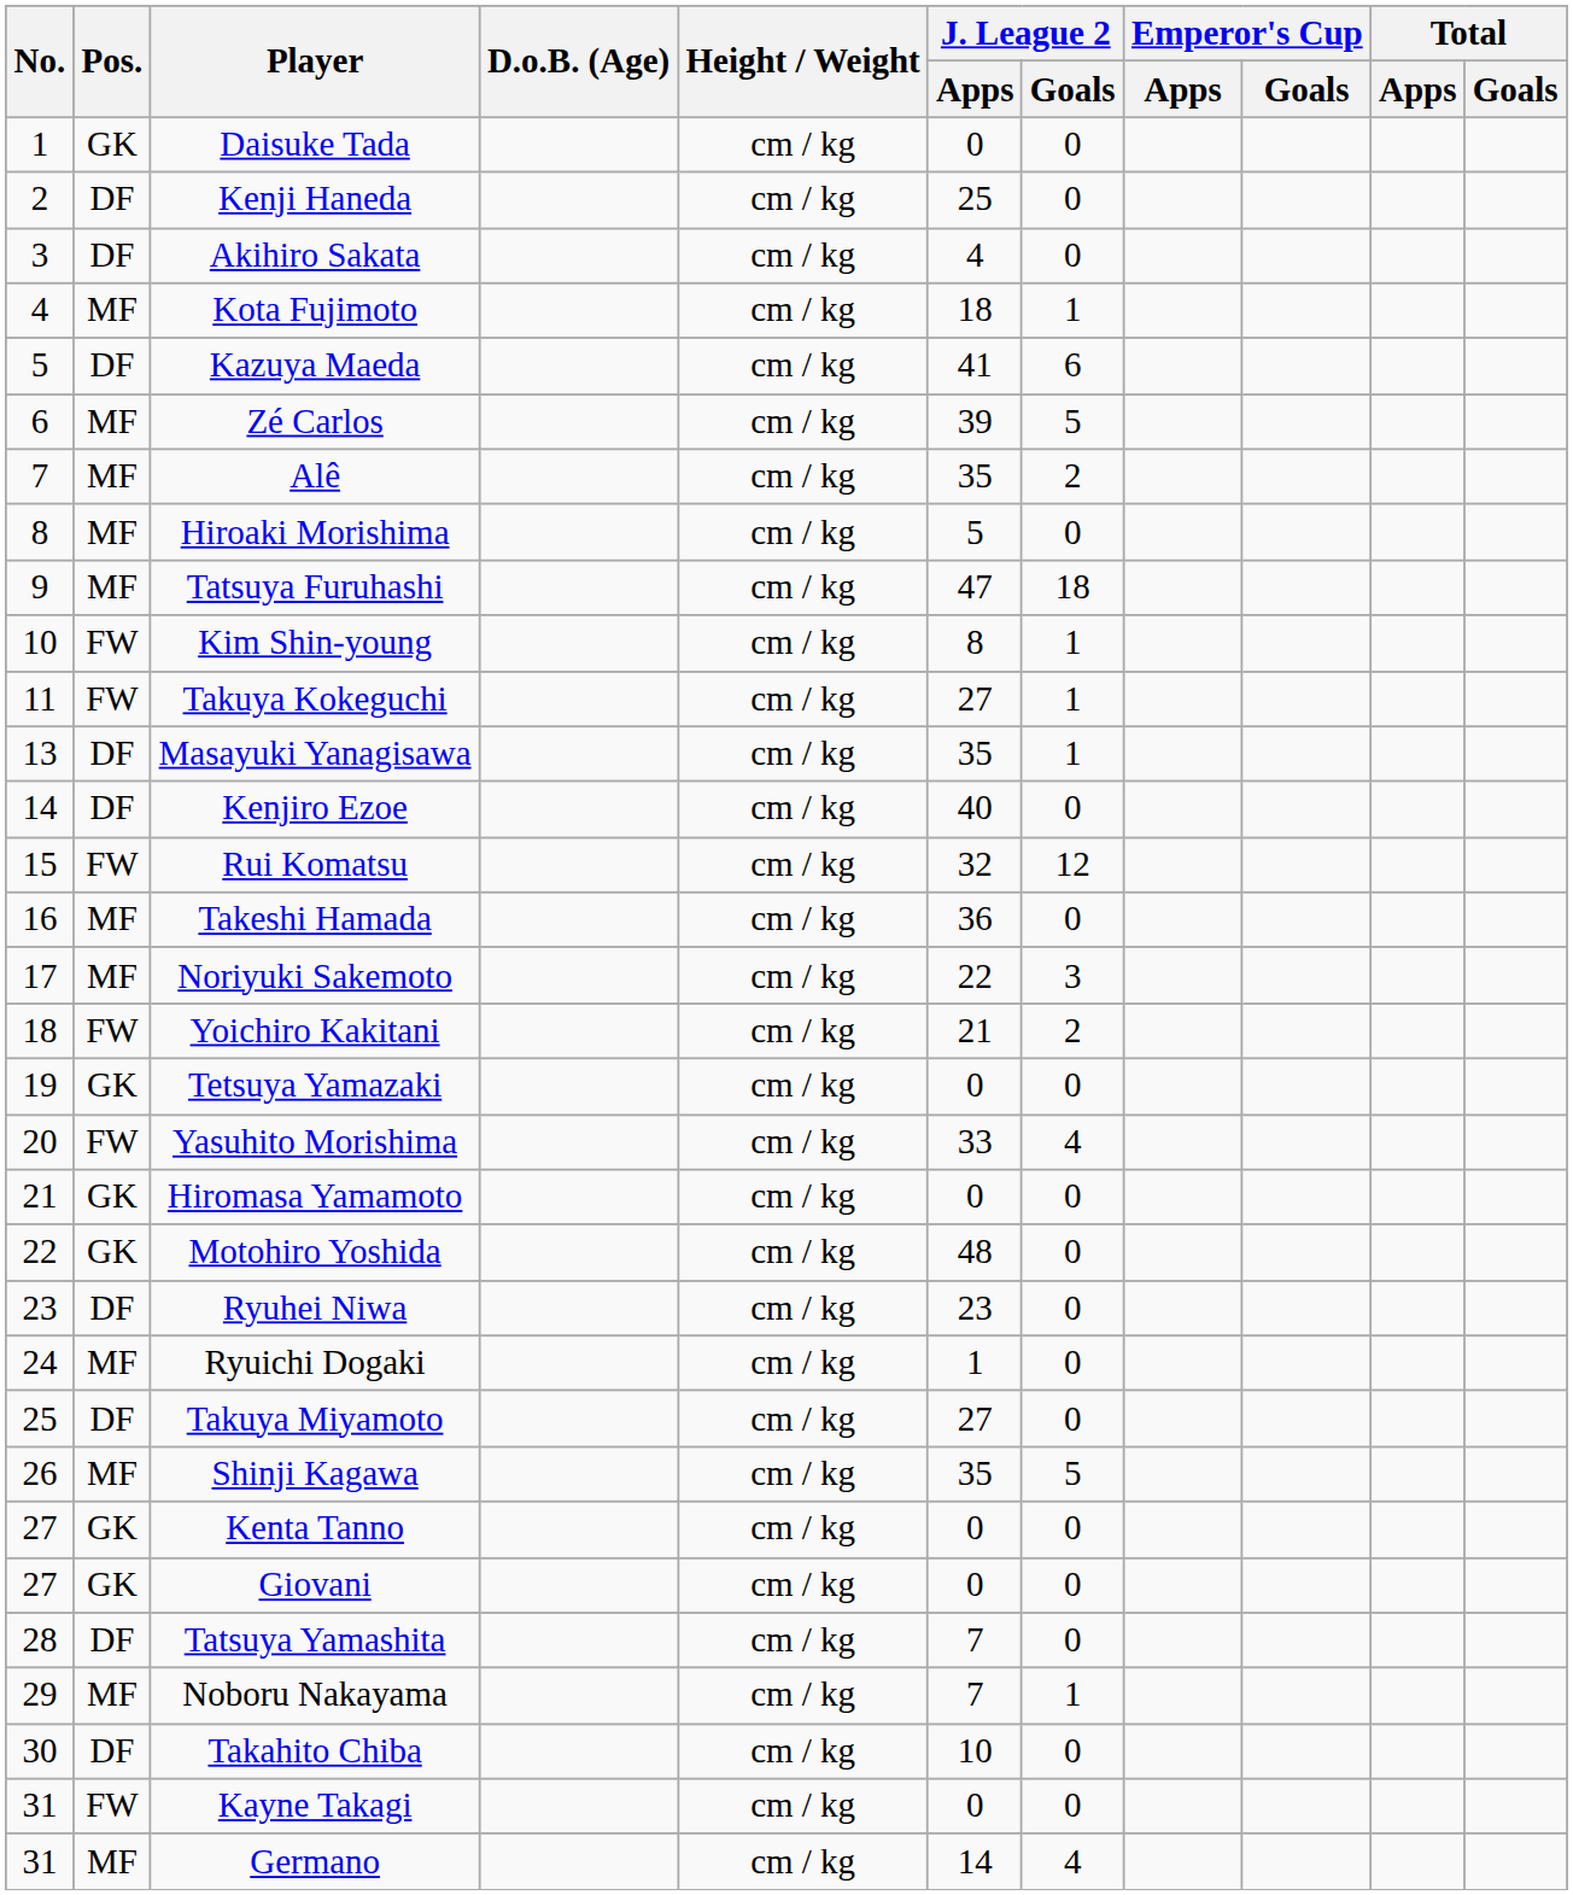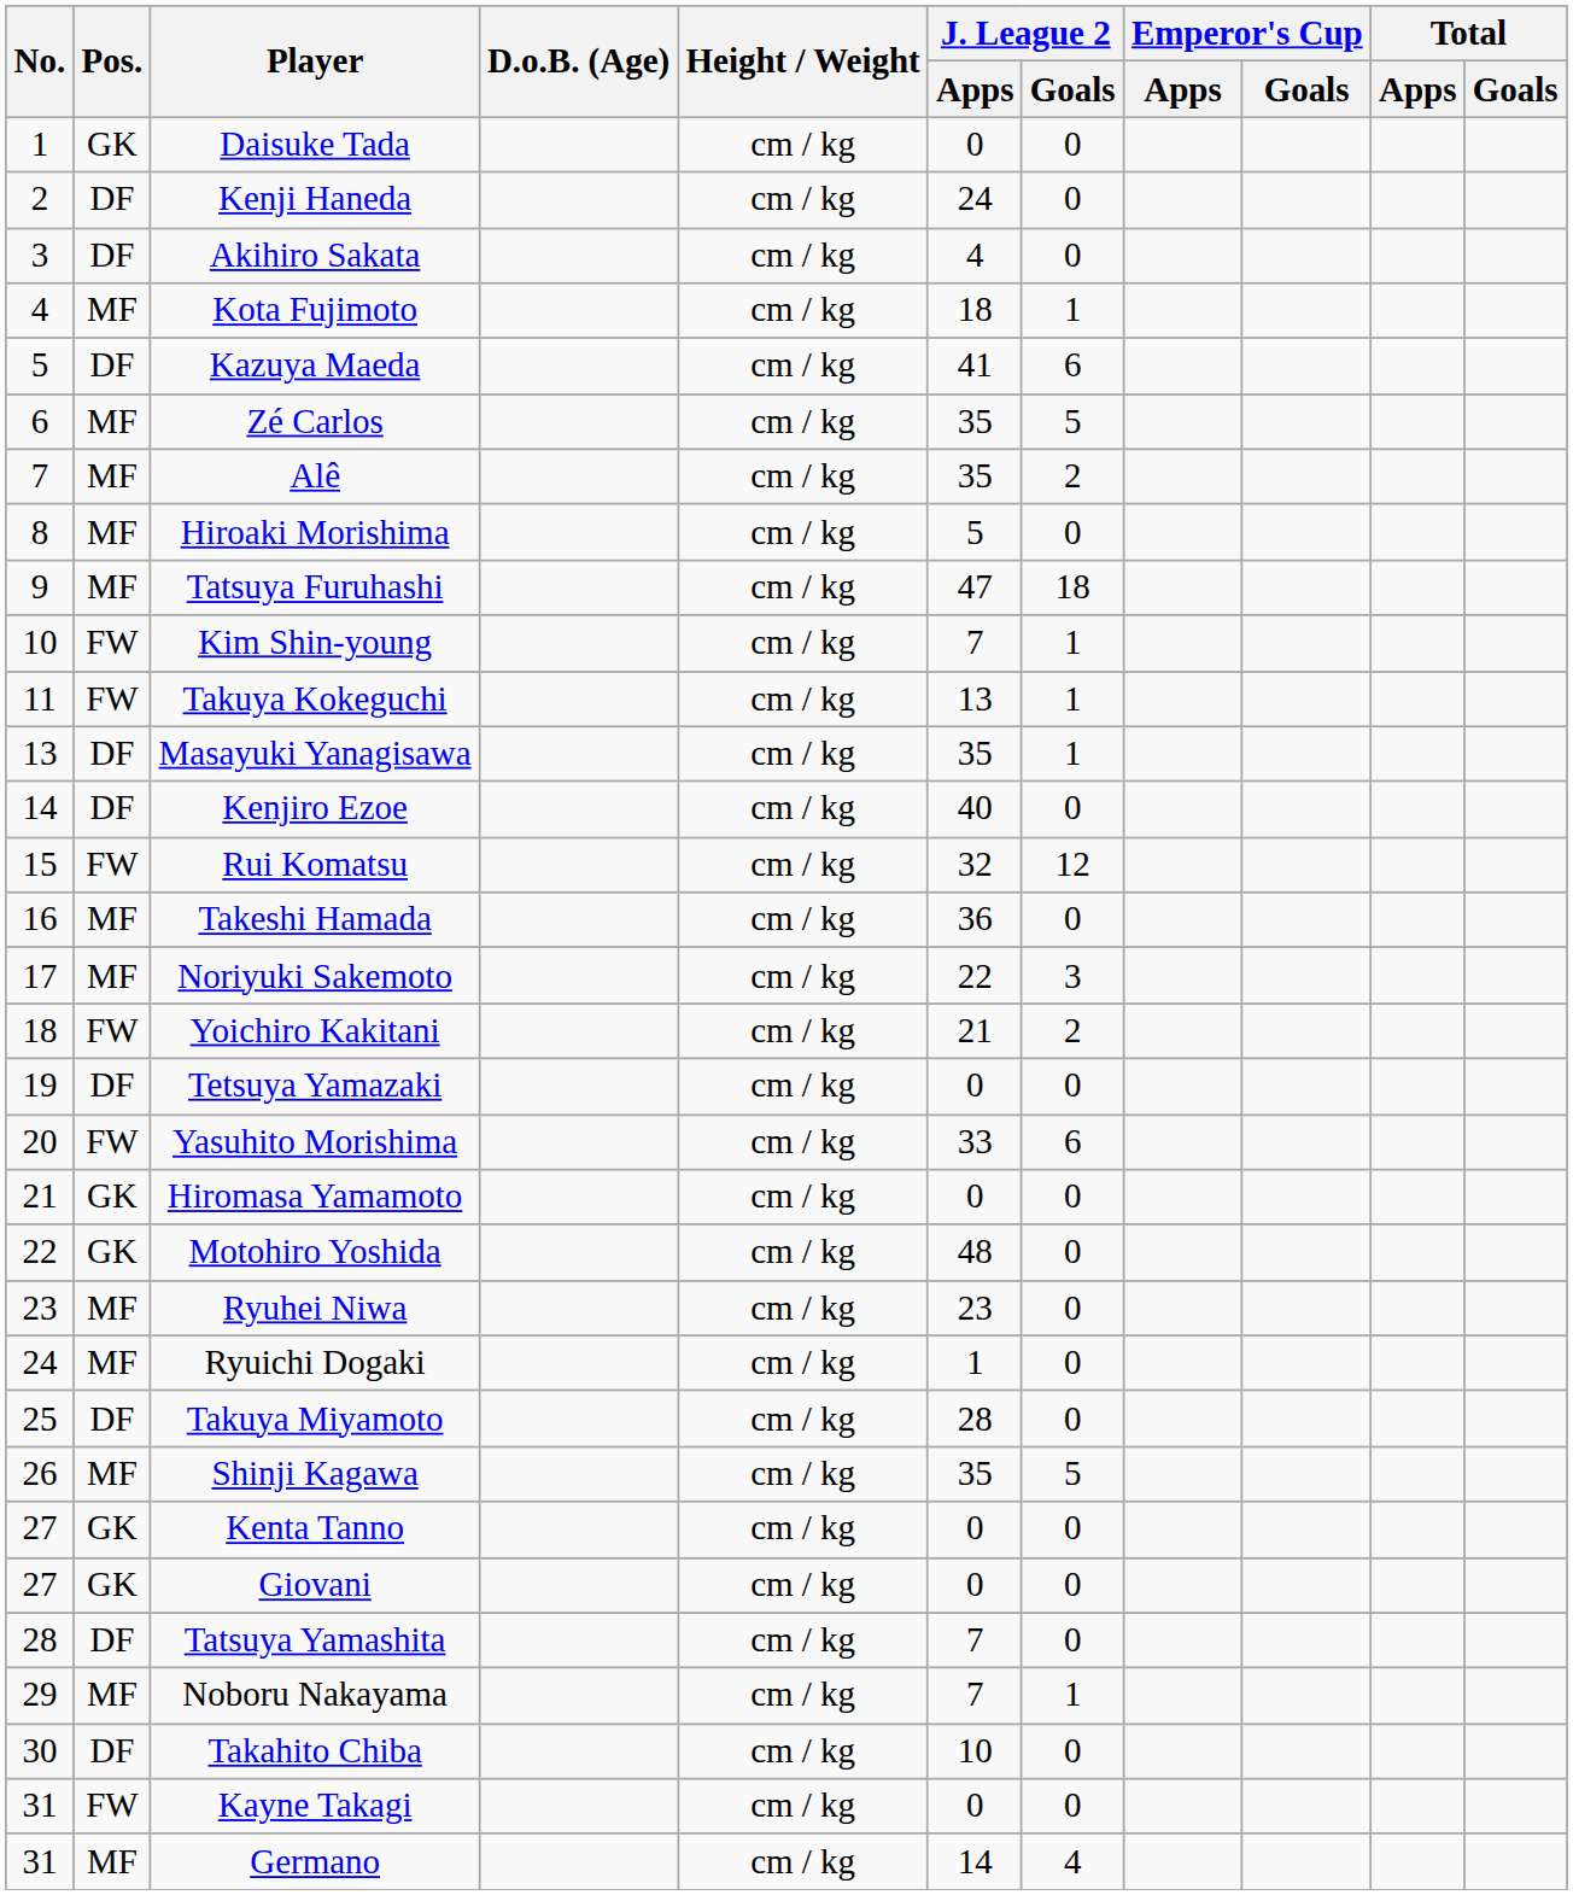Kenji Haneda | J. League 2 / Apps: 25 -> 24
Zé Carlos | J. League 2 / Apps: 39 -> 35
Kim Shin-young | J. League 2 / Apps: 8 -> 7
Takuya Kokeguchi | J. League 2 / Apps: 27 -> 13
Tetsuya Yamazaki | Pos.: GK -> DF
Yasuhito Morishima | J. League 2 / Goals: 4 -> 6
Ryuhei Niwa | Pos.: DF -> MF
Takuya Miyamoto | J. League 2 / Apps: 27 -> 28
